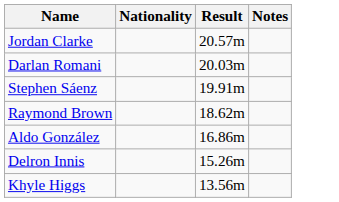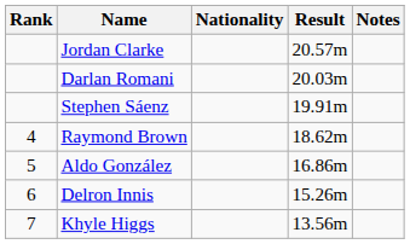+ column: Rank | 4 | 5 | 6 | 7
